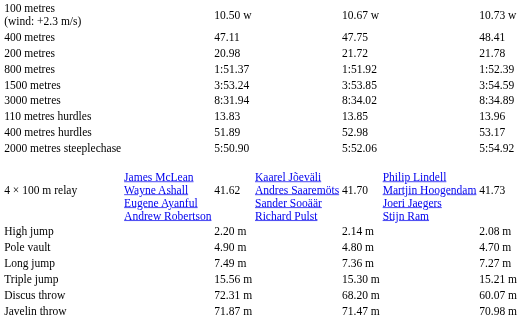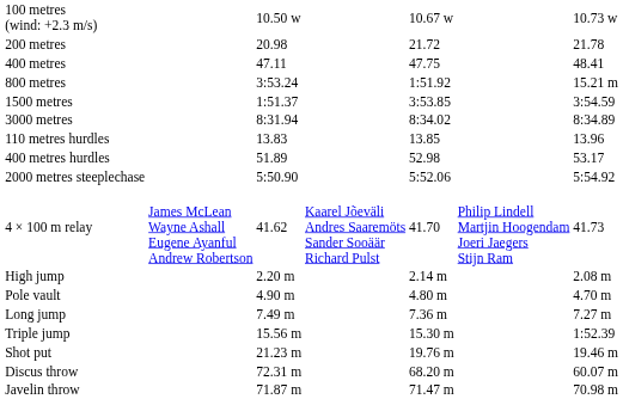rows swapped: 200 metres <-> 400 metres
800 metres | column 3: 1:51.37 -> 3:53.24
800 metres | column 7: 1:52.39 -> 15.21 m
1500 metres | column 3: 3:53.24 -> 1:51.37
Triple jump | column 7: 15.21 m -> 1:52.39
+ row: Shot put | 21.23 m | 19.76 m | 19.46 m
